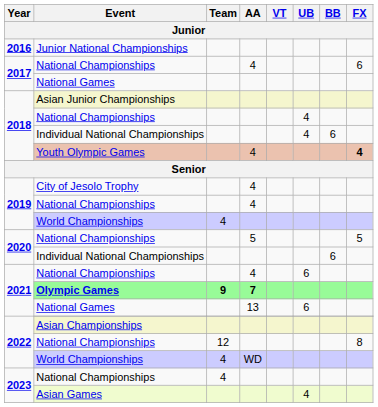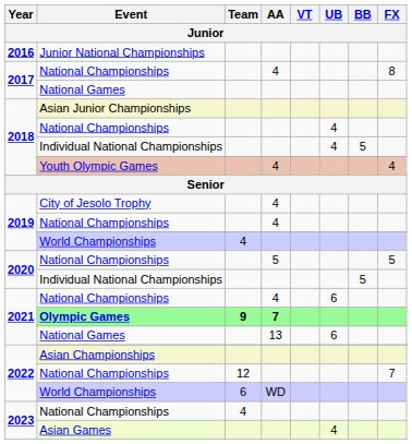2017 / National Championships | FX: 6 -> 8
2018 / Individual National Championships | BB: 6 -> 5
Youth Olympic Games | FX: bold -> normal
2020 / Individual National Championships | BB: 6 -> 5
2022 / National Championships | FX: 8 -> 7
2022 / World Championships | Team: 4 -> 6
